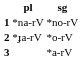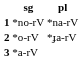columns swapped: sg <-> pl
